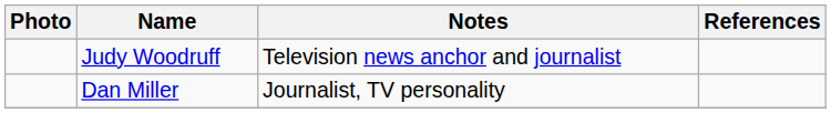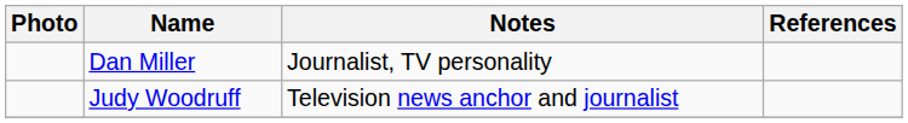rows swapped: Dan Miller <-> Judy Woodruff
